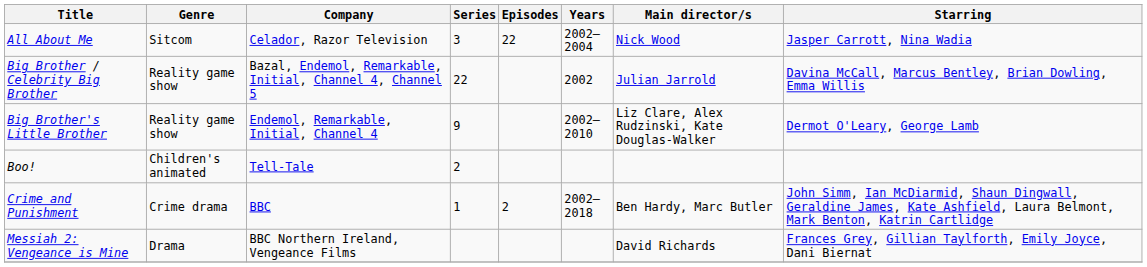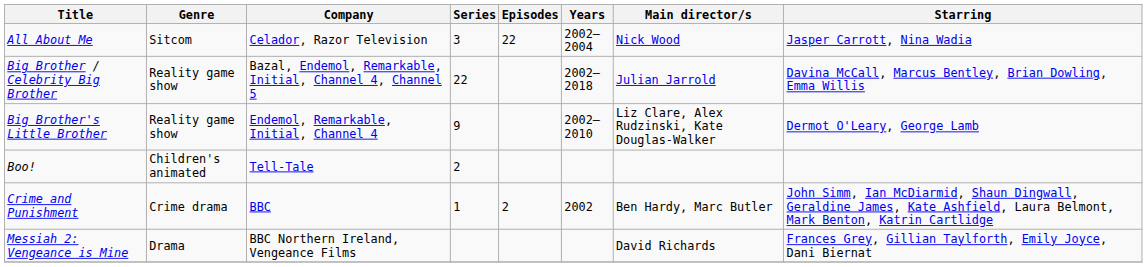Big Brother / Celebrity Big Brother | Years: 2002 -> 2002—2018
Crime and Punishment | Years: 2002—2018 -> 2002
